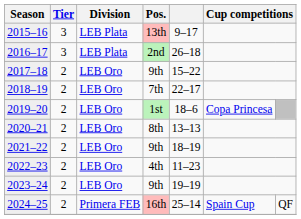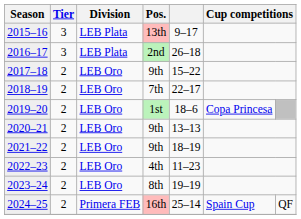2020–21 | Pos.: 8th -> 9th
2023–24 | Pos.: 9th -> 8th
